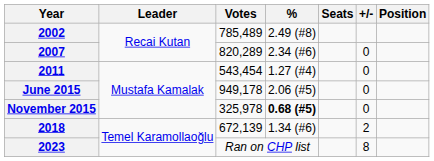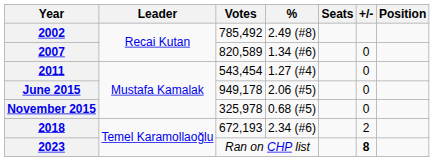2002 | Votes: 785,489 -> 785,492
2007 | Votes: 820,289 -> 820,589
2007 | %: 2.34 (#6) -> 1.34 (#6)
November 2015 | %: bold -> normal
2018 | Votes: 672,139 -> 672,193
2018 | %: 1.34 (#6) -> 2.34 (#6)
2023 | +/-: normal -> bold
